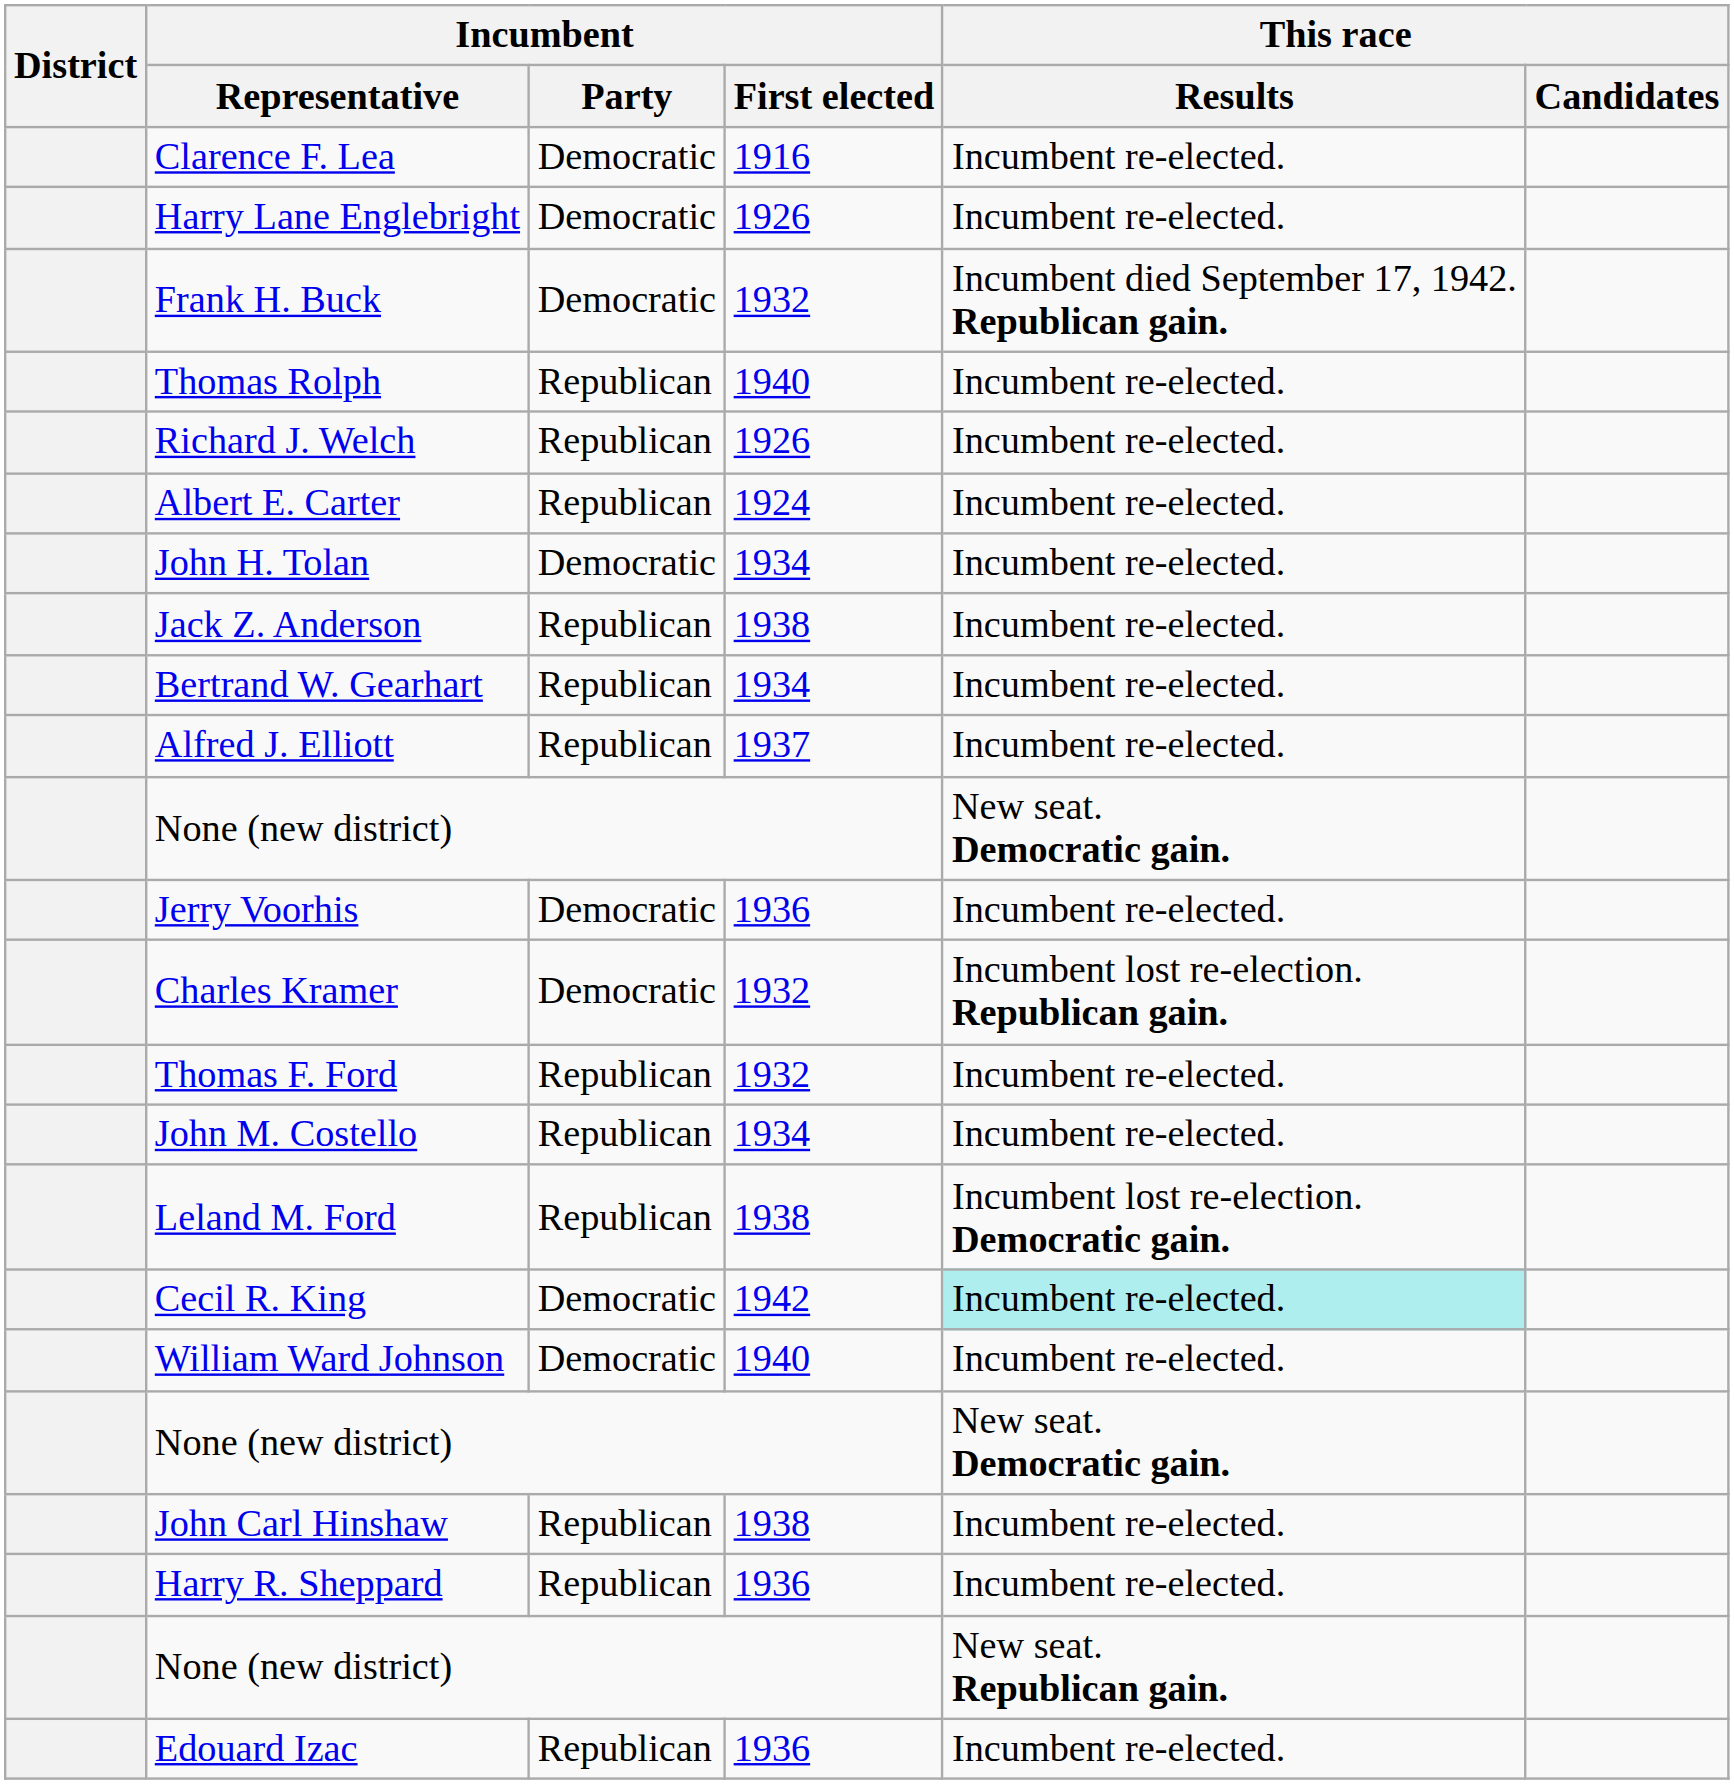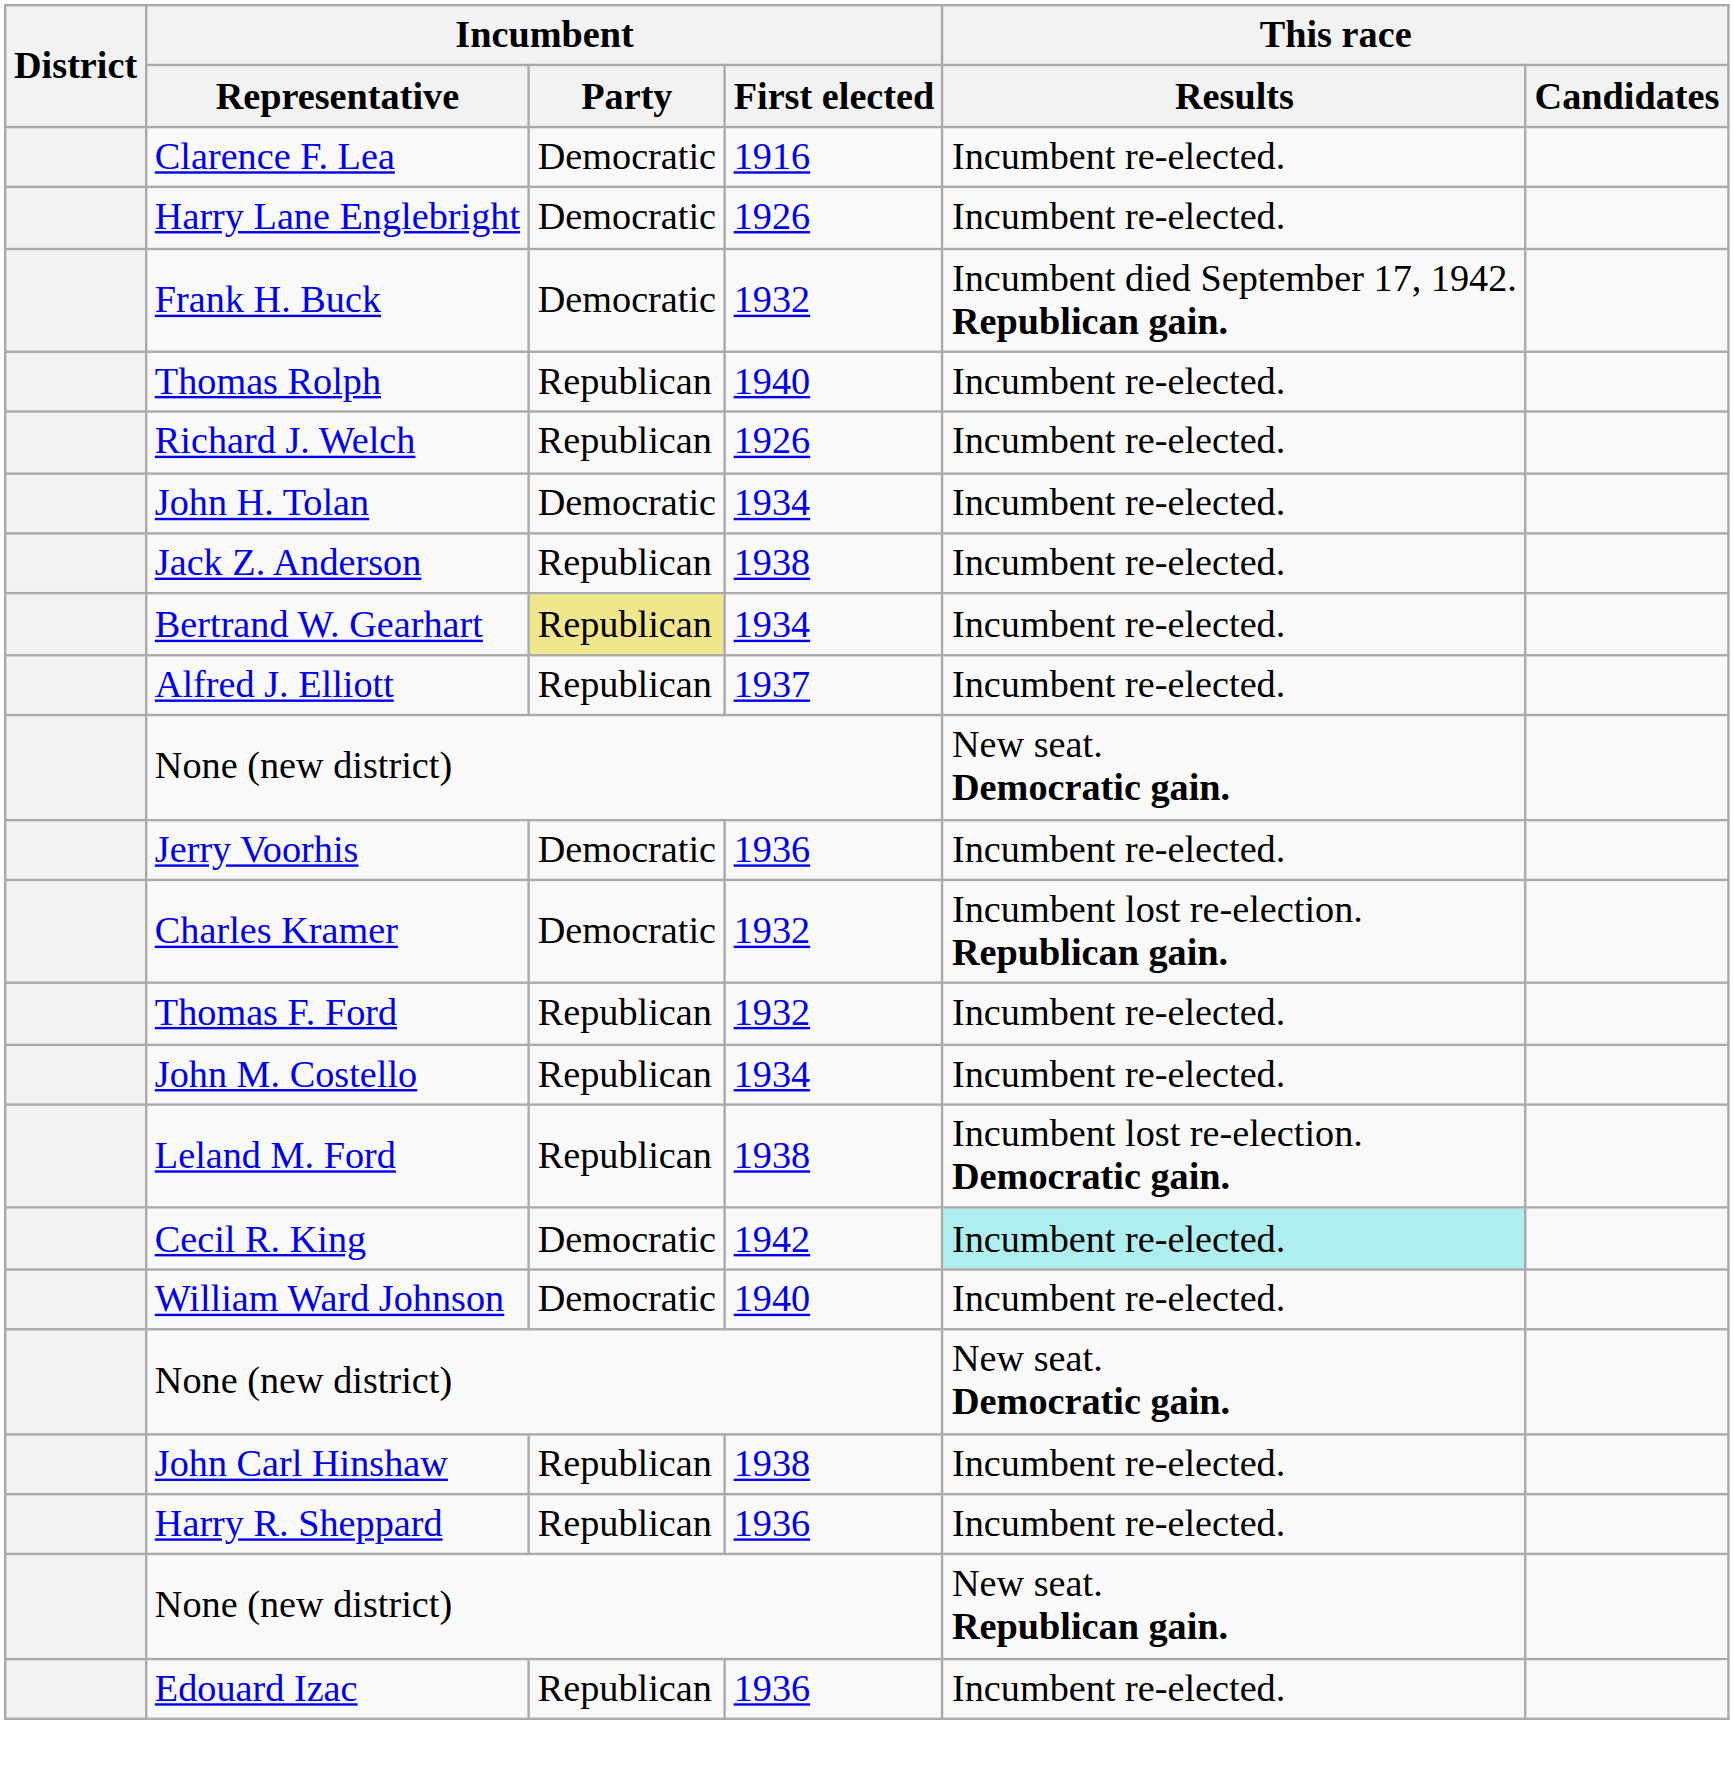- row: Albert E. Carter | Republican | 1924 | Incumbent re-elected.
Bertrand W. Gearhart | Incumbent / Party: no background -> khaki background
